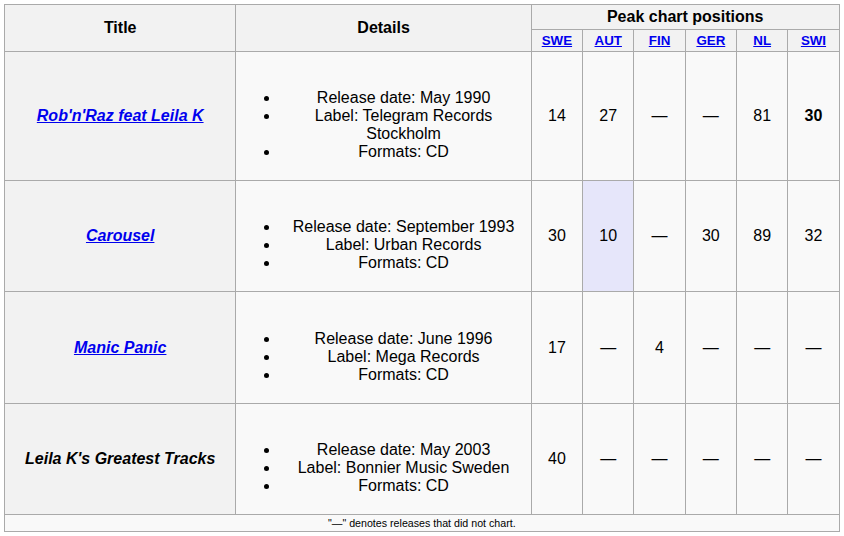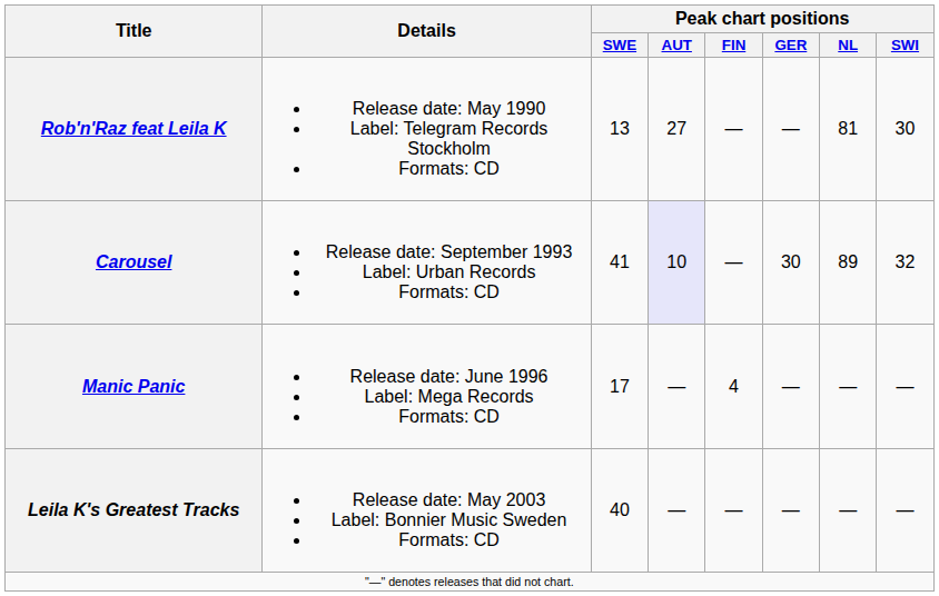Rob'n'Raz feat Leila K | Peak chart positions / SWE: 14 -> 13
Rob'n'Raz feat Leila K | Peak chart positions / SWI: bold -> normal
Carousel | Peak chart positions / SWE: 30 -> 41
